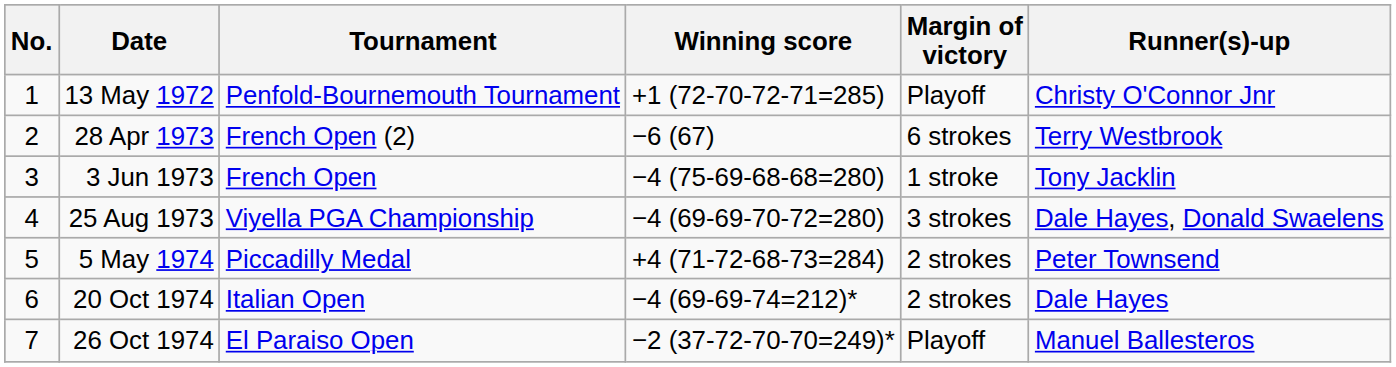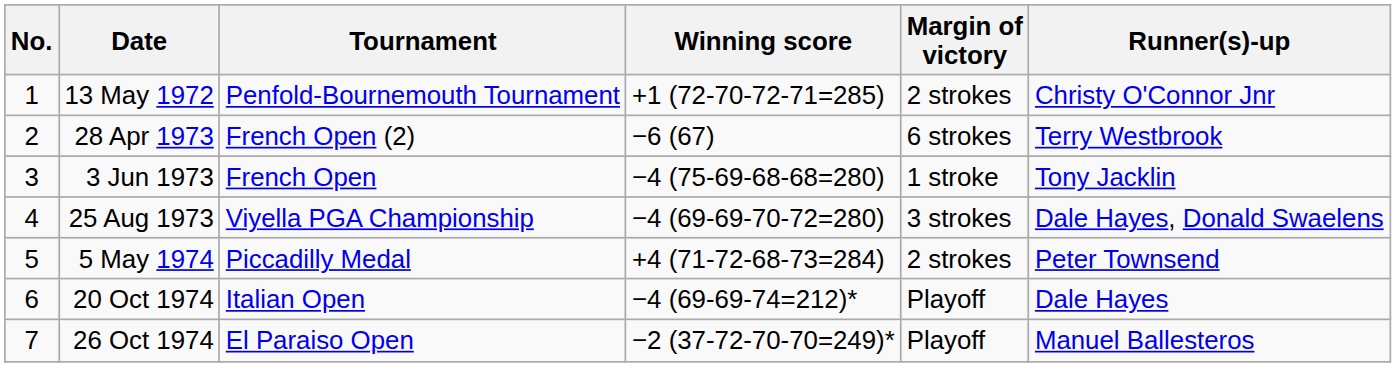13 May 1972 | Margin of victory: Playoff -> 2 strokes
20 Oct 1974 | Margin of victory: 2 strokes -> Playoff
